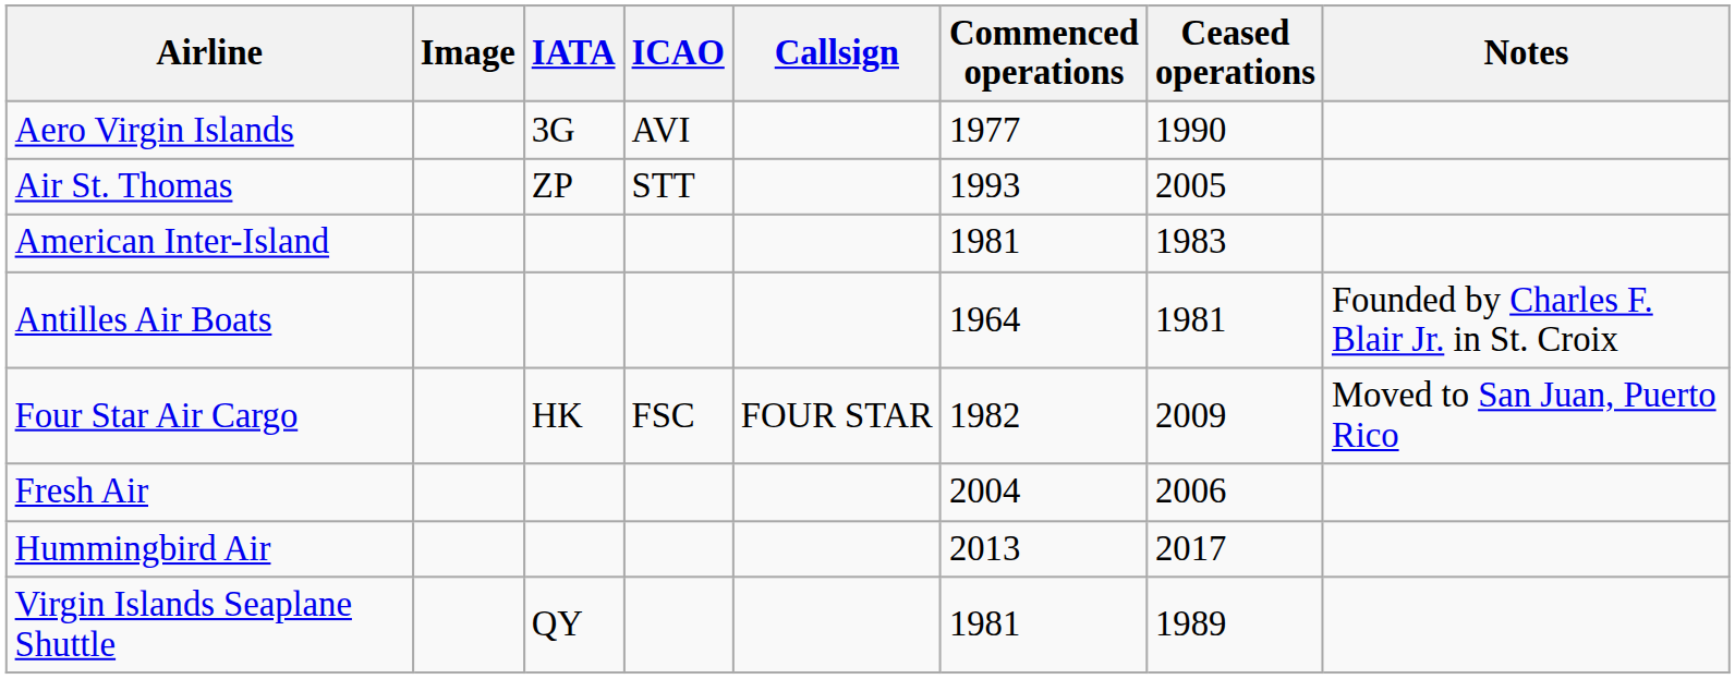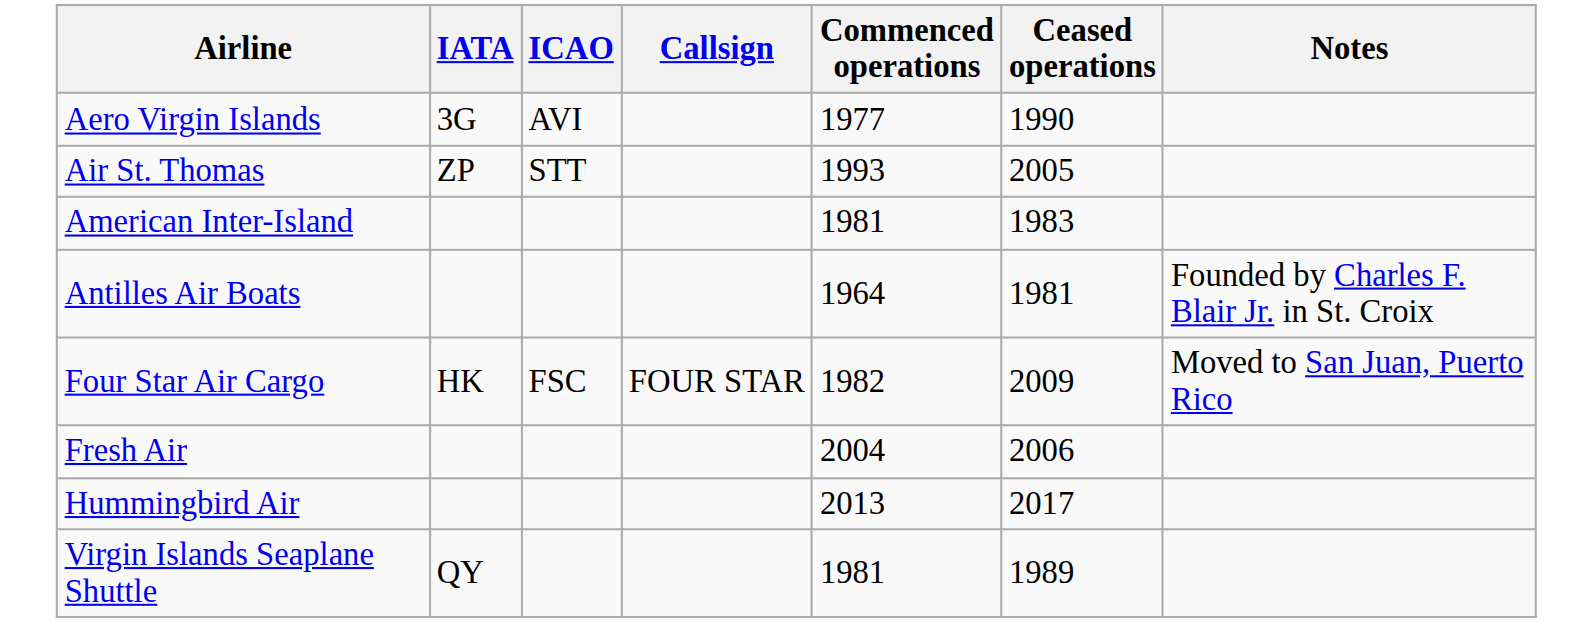- column: Image
